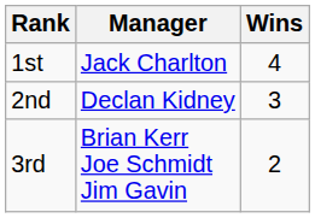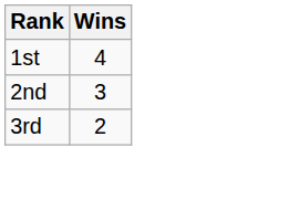- column: Manager | Jack Charlton | Declan Kidney | Brian Kerr Joe Schmidt Jim Gavin
